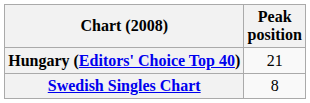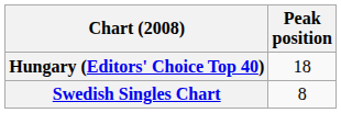Hungary (Editors' Choice Top 40) | Peak position: 21 -> 18
